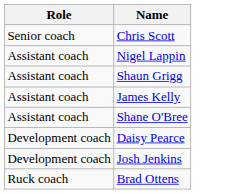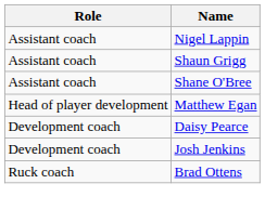- row: Senior coach | Chris Scott
- row: Assistant coach | James Kelly
+ row: Head of player development | Matthew Egan
